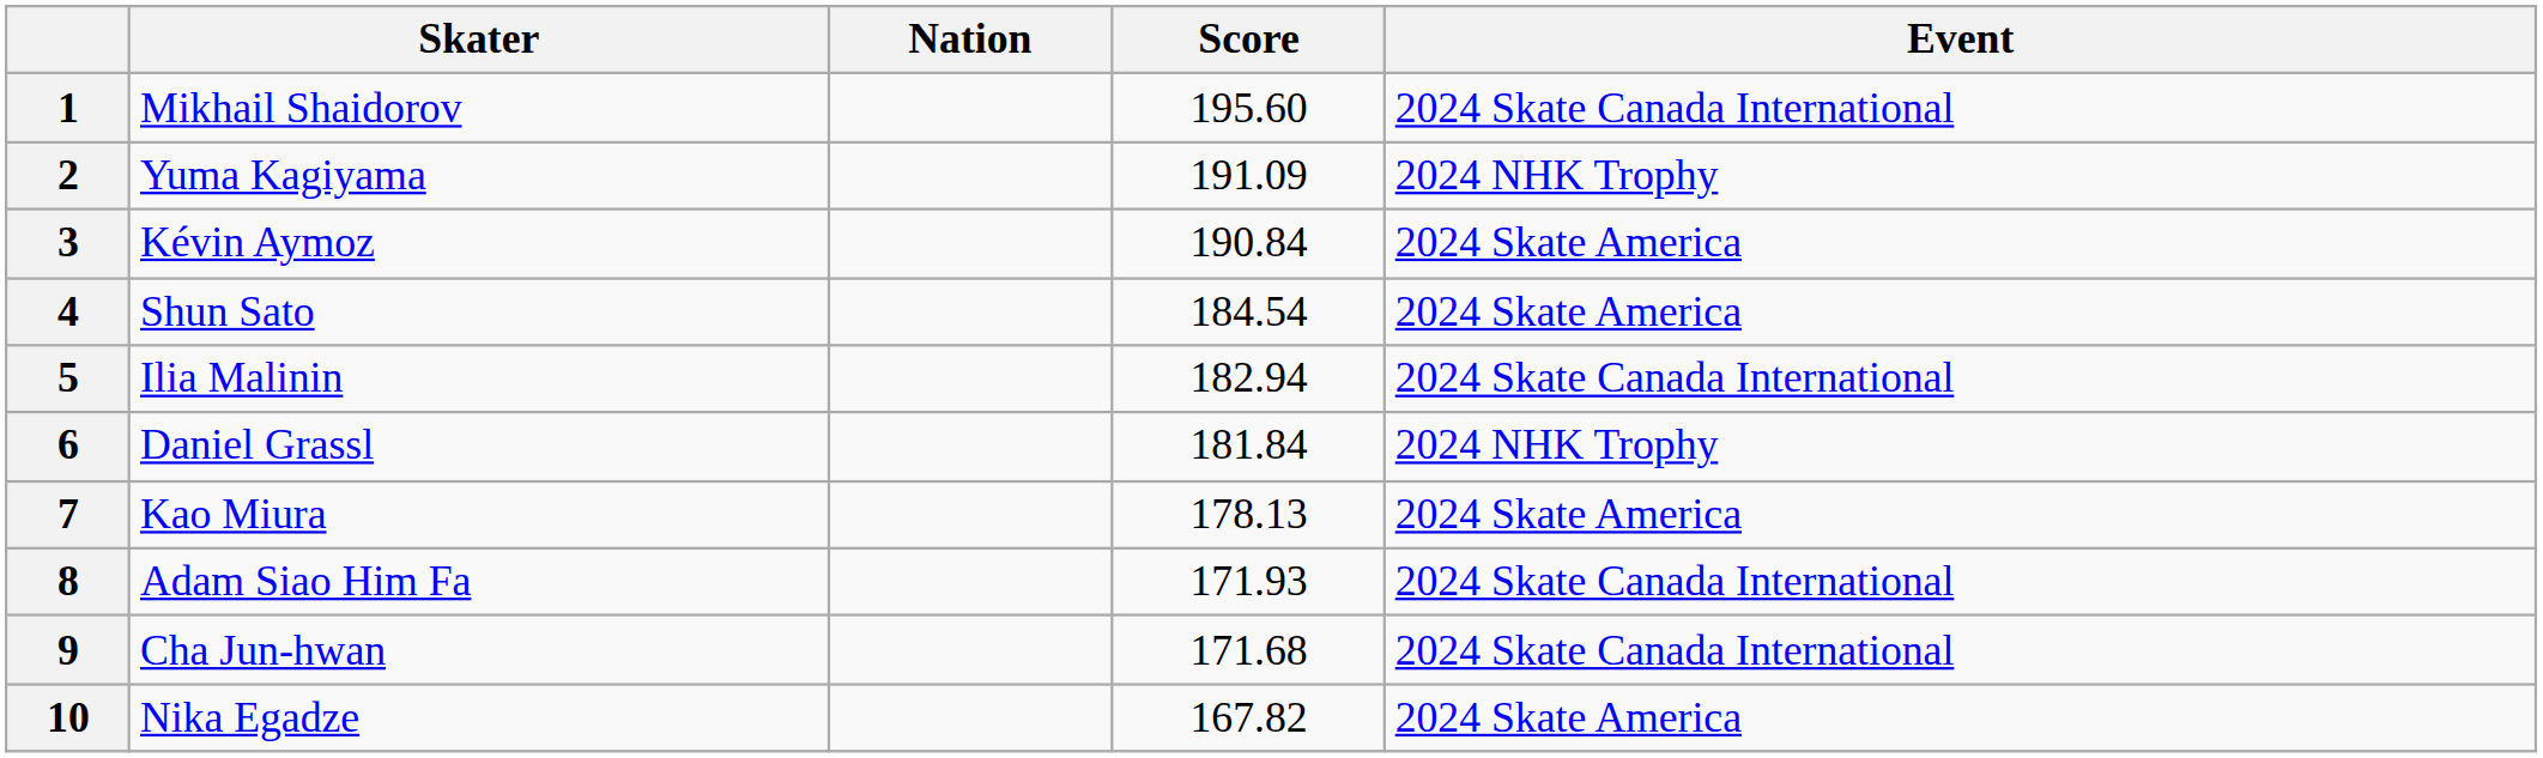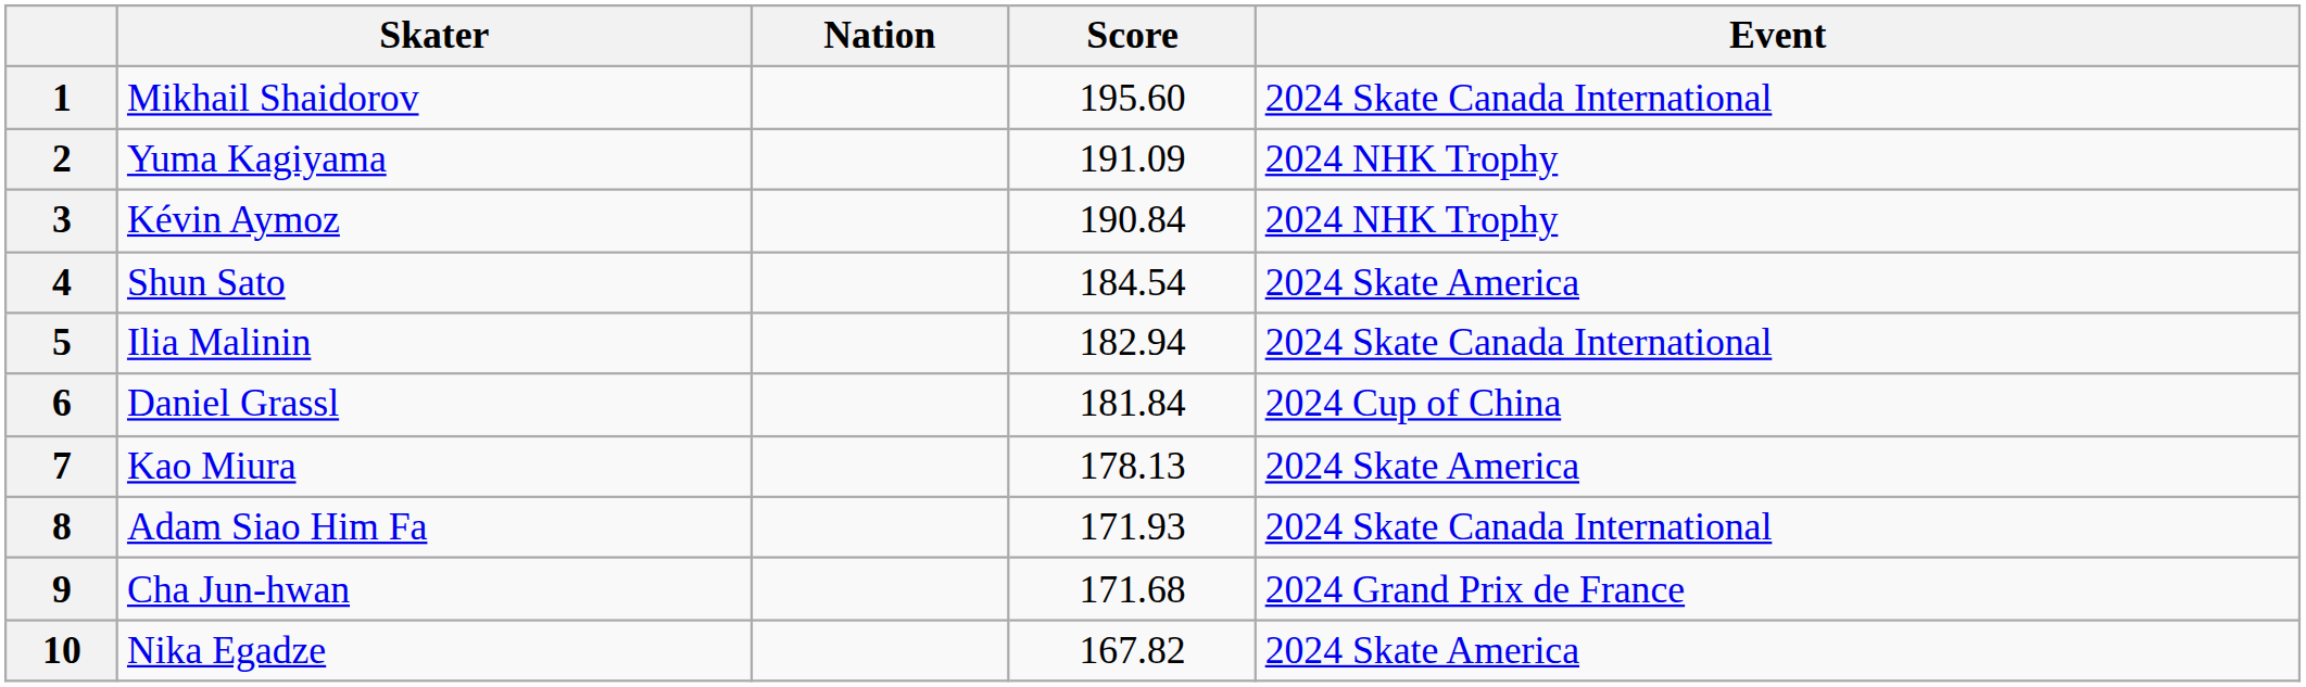3 | Event: 2024 Skate America -> 2024 NHK Trophy
6 | Event: 2024 NHK Trophy -> 2024 Cup of China
9 | Event: 2024 Skate Canada International -> 2024 Grand Prix de France
